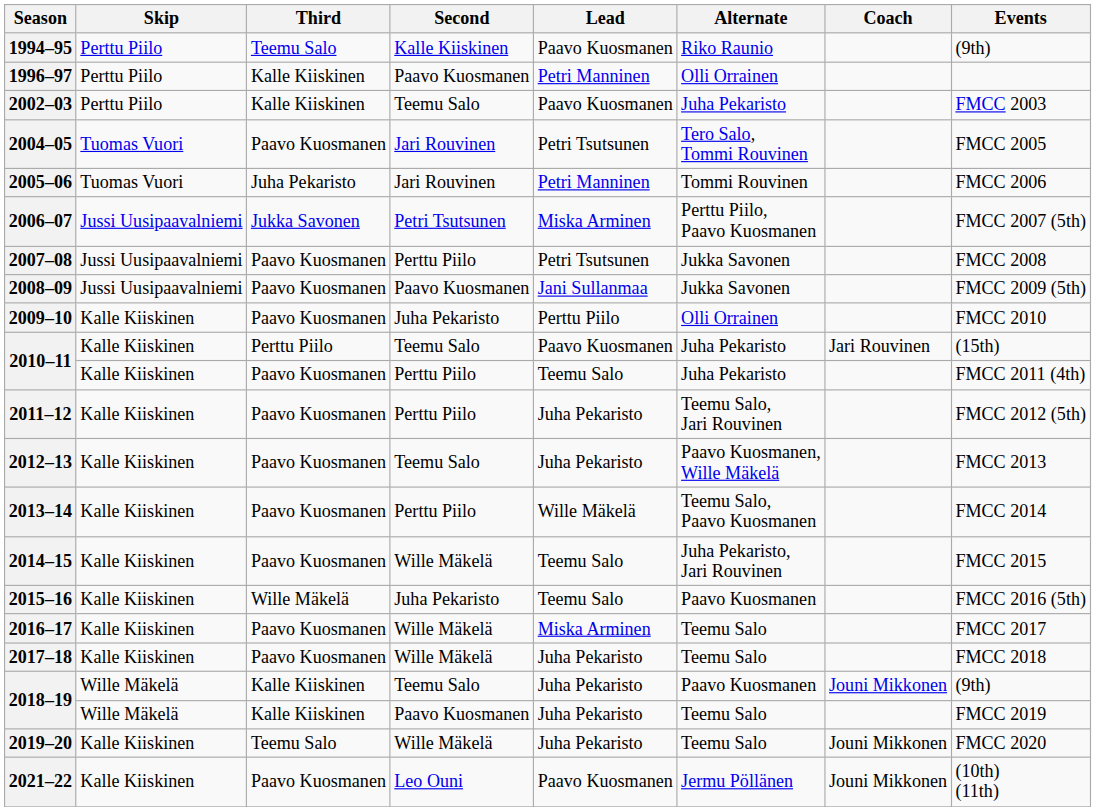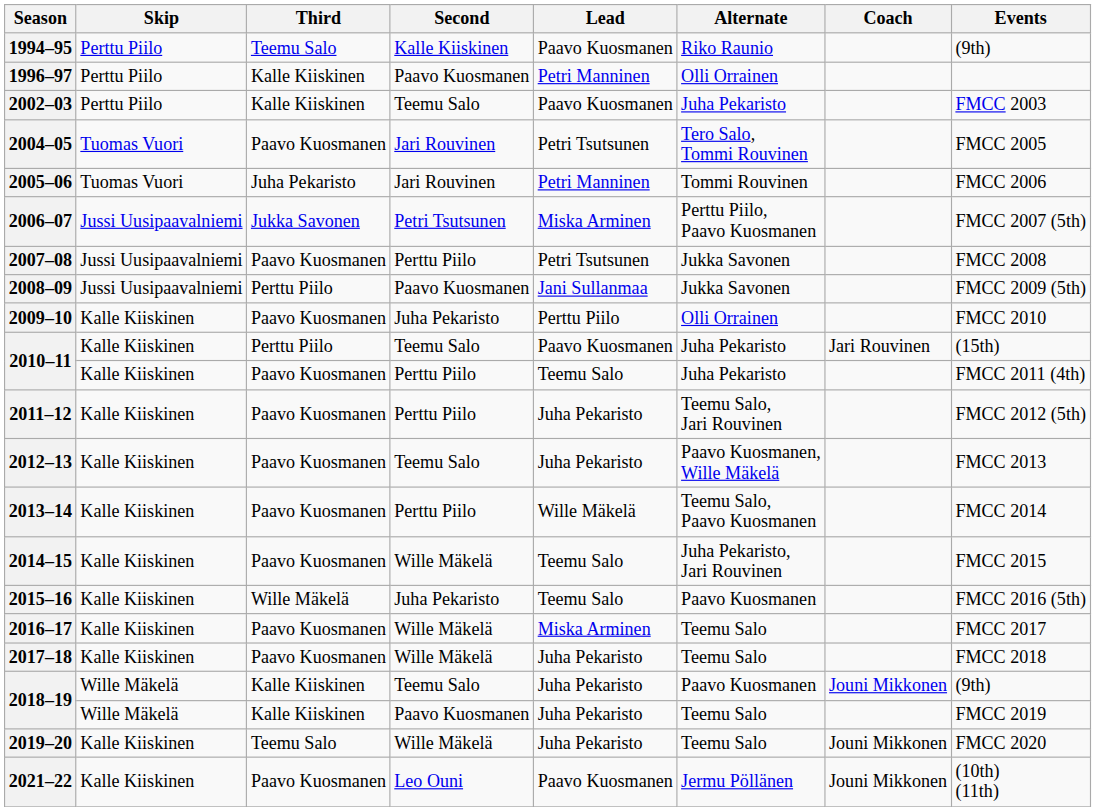2008–09 | Third: Paavo Kuosmanen -> Perttu Piilo
